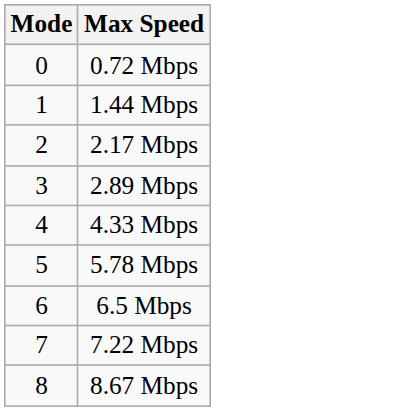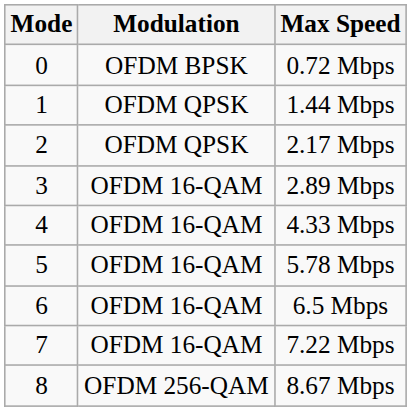+ column: Modulation | OFDM BPSK | OFDM QPSK | OFDM QPSK | OFDM 16-QAM | OFDM 16-QAM | OFDM 16-QAM | OFDM 16-QAM | OFDM 16-QAM | OFDM 256-QAM
